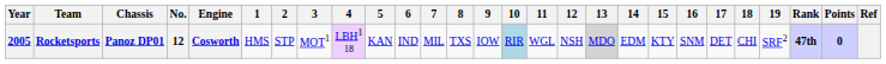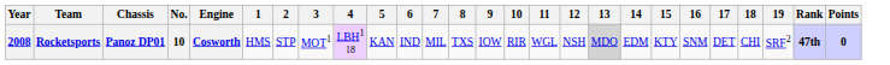- column: Ref
Rocketsports | Year: 2005 -> 2008
Rocketsports | No.: 12 -> 10
Rocketsports | 10: lightblue background -> no background
